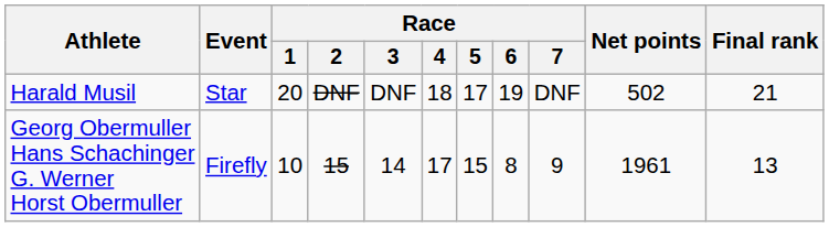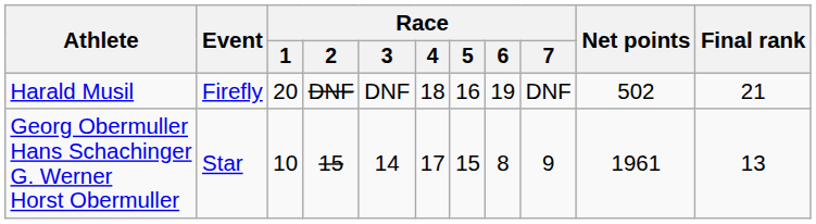Harald Musil | Event: Star -> Firefly
Harald Musil | Race / 5: 17 -> 16
Georg Obermuller Hans Schachinger G. Werner Horst Obermuller | Event: Firefly -> Star
